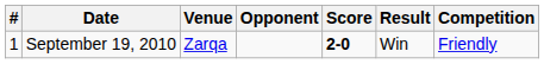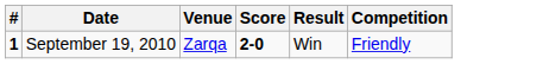- column: Opponent
September 19, 2010 | #: normal -> bold
